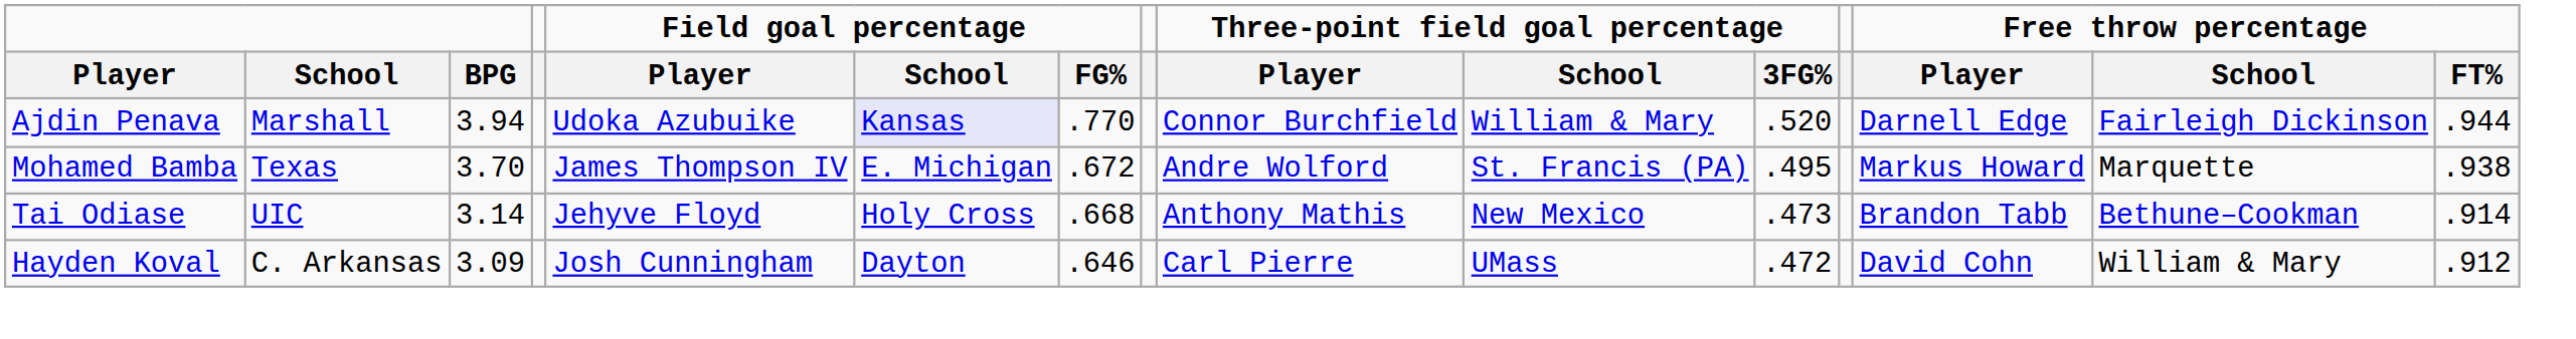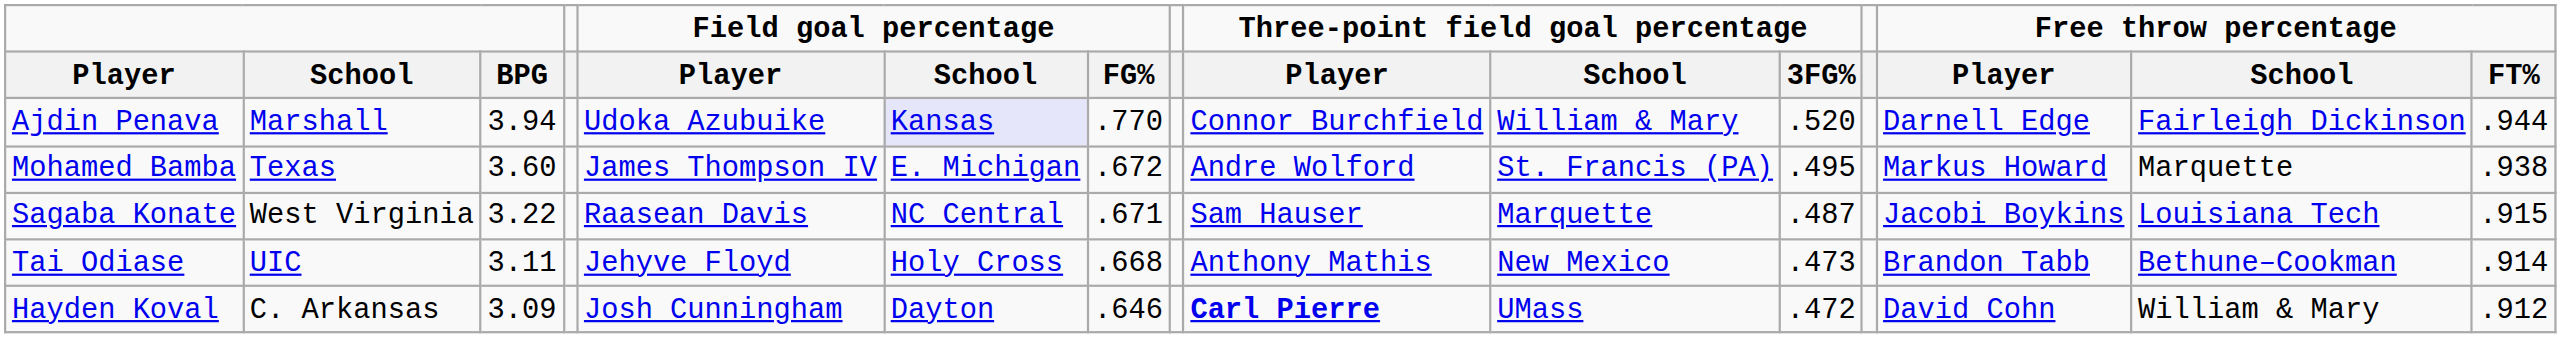Mohamed Bamba | BPG: 3.70 -> 3.60
+ row: Sagaba Konate | West Virginia | 3.22 | Raasean Davis | NC Central | .671 | Sam Hauser | Marquette | .487 | Jacobi Boykins | Louisiana Tech | .915
Tai Odiase | BPG: 3.14 -> 3.11
Hayden Koval | Three-point field goal percentage / Player: normal -> bold
